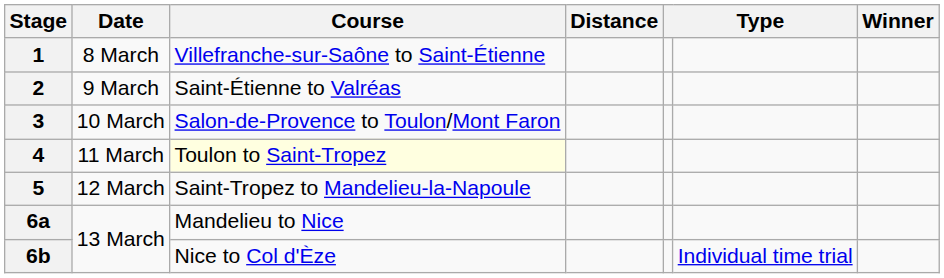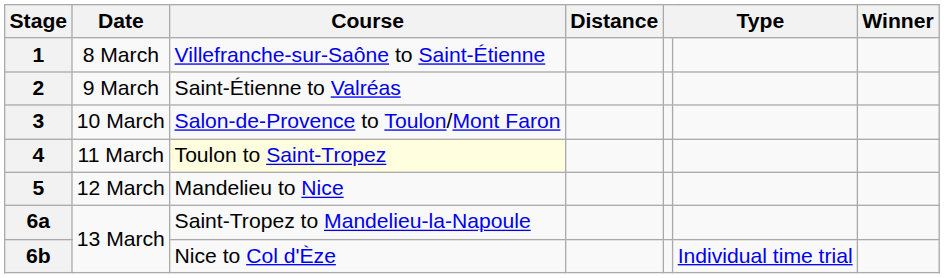5 | Course: Saint-Tropez to Mandelieu-la-Napoule -> Mandelieu to Nice
6a | Course: Mandelieu to Nice -> Saint-Tropez to Mandelieu-la-Napoule
